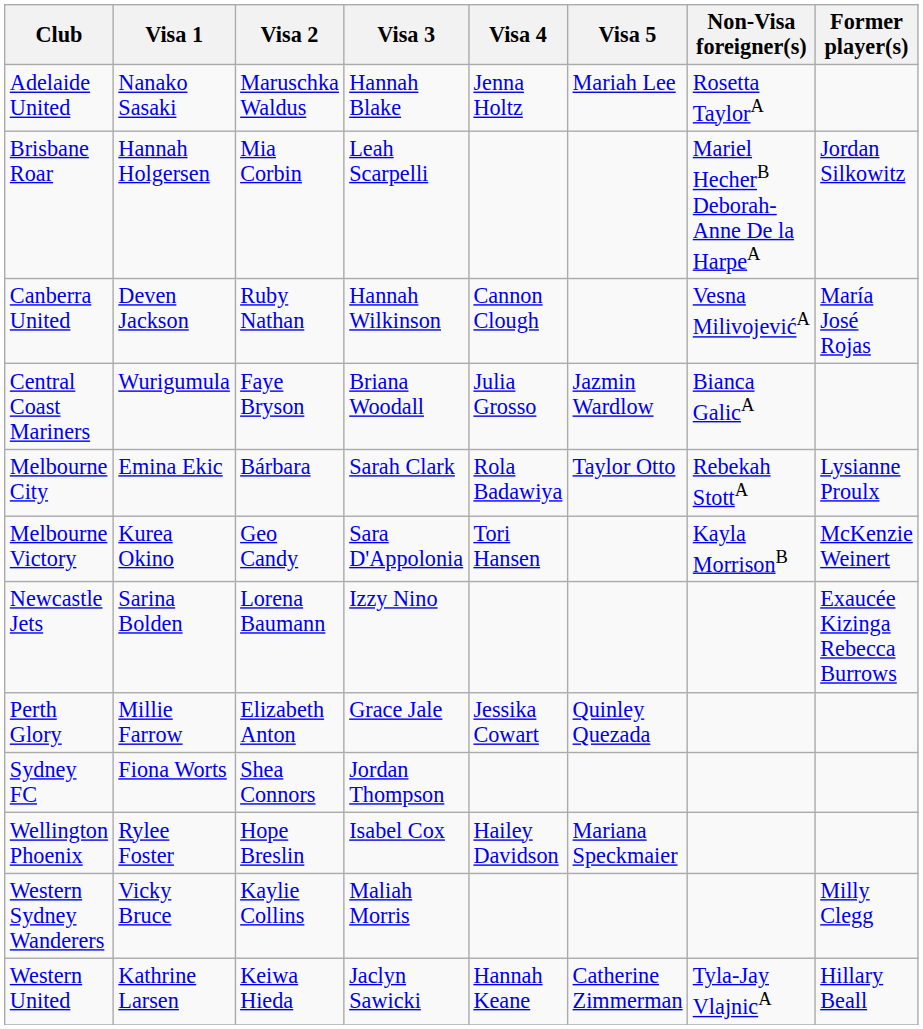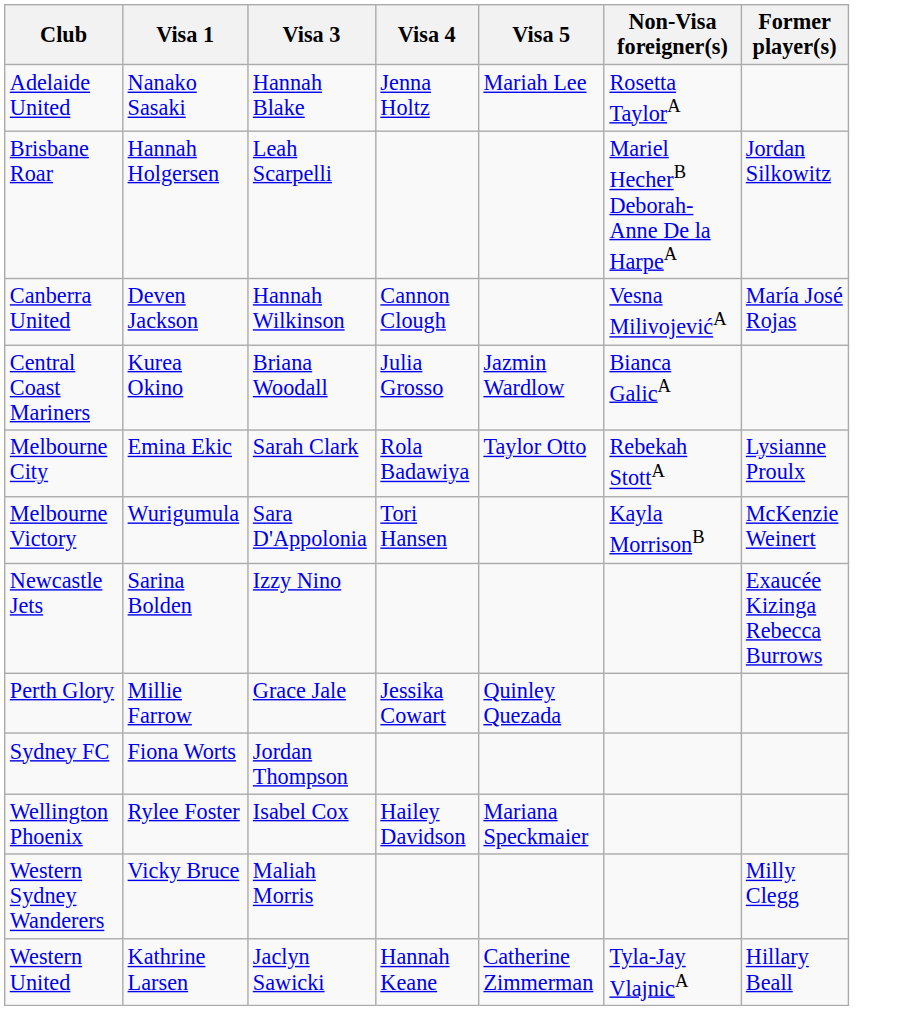- column: Visa 2 | Maruschka Waldus | Mia Corbin | Ruby Nathan | Faye Bryson | Bárbara | Geo Candy | Lorena Baumann | Elizabeth Anton | Shea Connors | Hope Breslin | Kaylie Collins | Keiwa Hieda
Central Coast Mariners | Visa 1: Wurigumula -> Kurea Okino
Melbourne Victory | Visa 1: Kurea Okino -> Wurigumula
